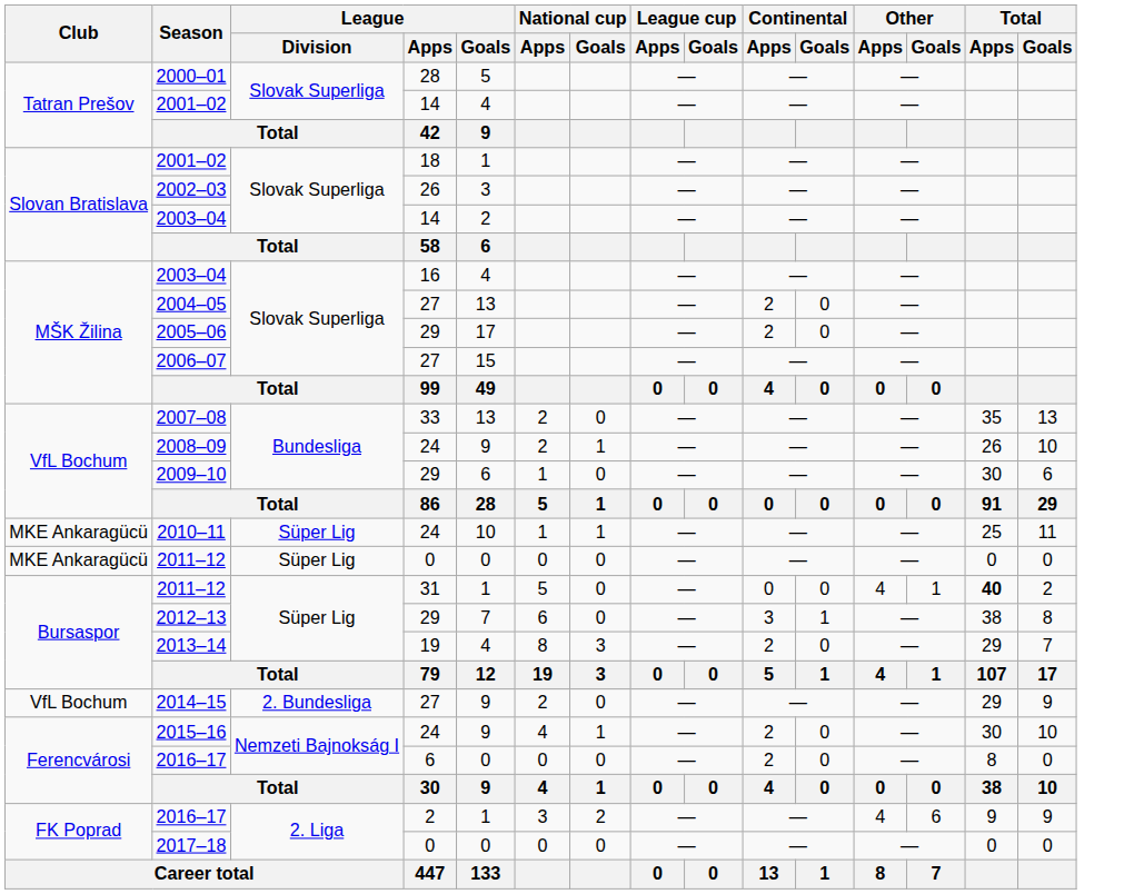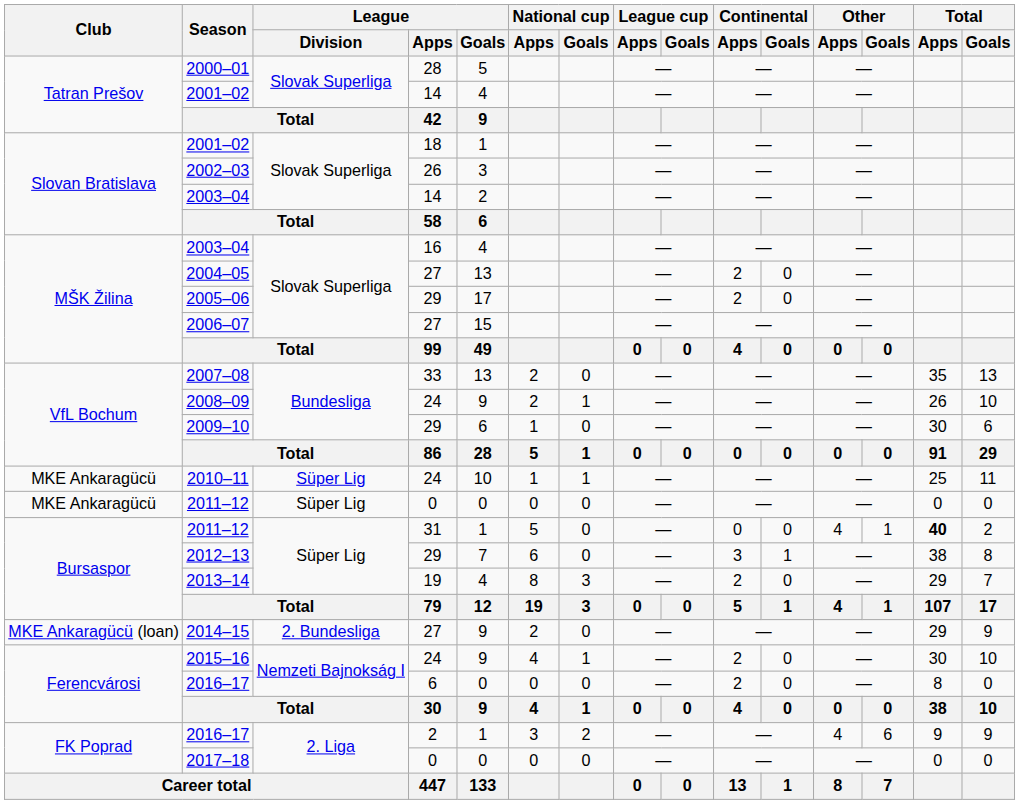2014–15 | Club: VfL Bochum -> MKE Ankaragücü (loan)
